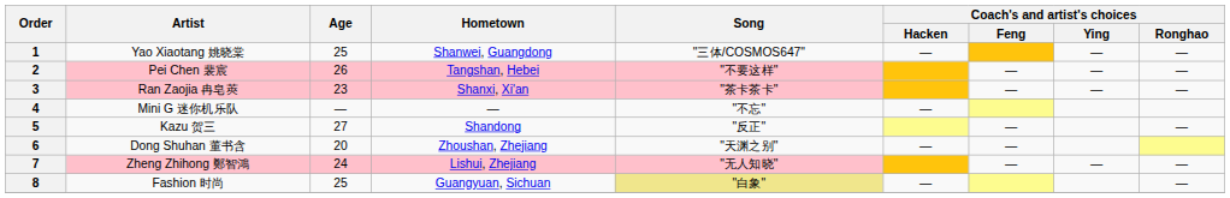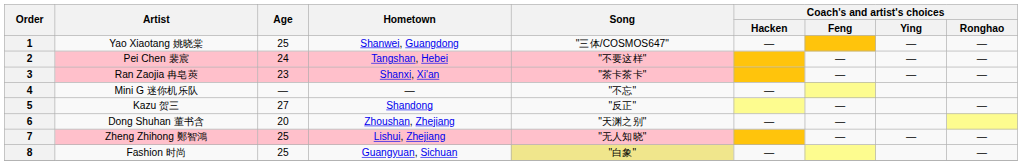2 | Age: 26 -> 24
7 | Age: 24 -> 25
